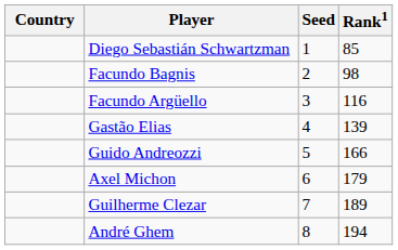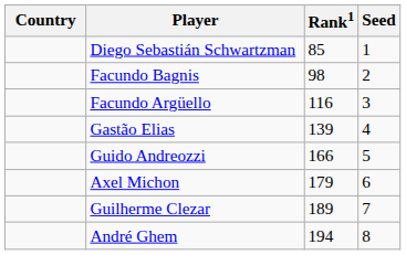columns swapped: Rank1 <-> Seed
